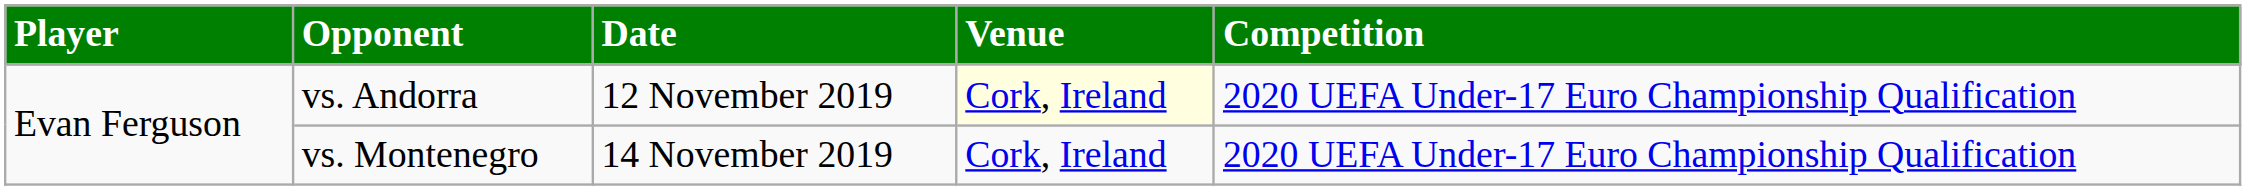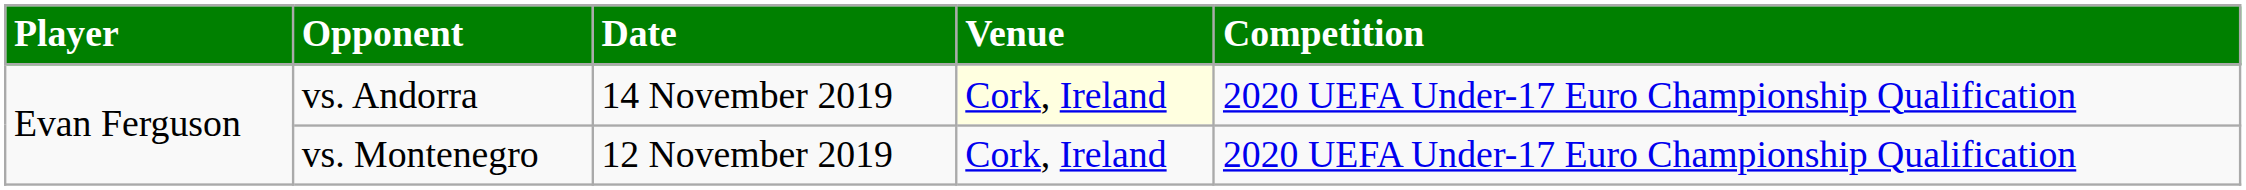vs. Andorra | Date: 12 November 2019 -> 14 November 2019
vs. Montenegro | Date: 14 November 2019 -> 12 November 2019
